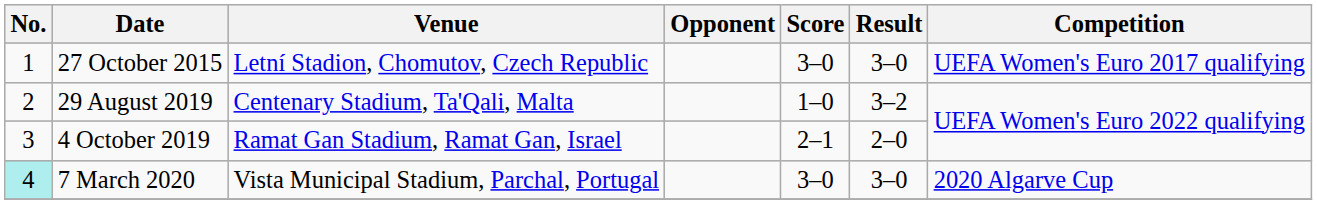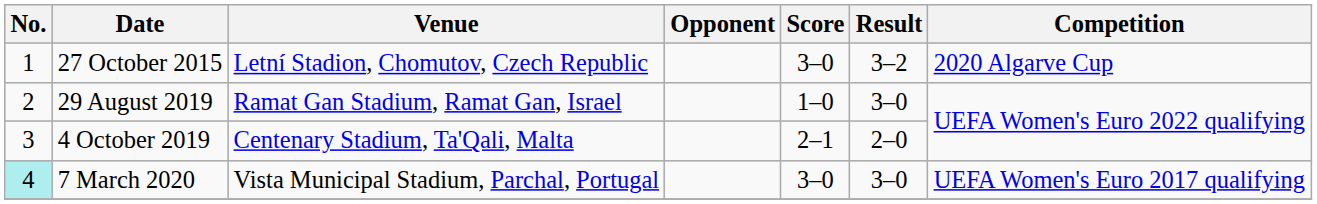27 October 2015 | Result: 3–0 -> 3–2
27 October 2015 | Competition: UEFA Women's Euro 2017 qualifying -> 2020 Algarve Cup
29 August 2019 | Venue: Centenary Stadium, Ta'Qali, Malta -> Ramat Gan Stadium, Ramat Gan, Israel
29 August 2019 | Result: 3–2 -> 3–0
4 October 2019 | Venue: Ramat Gan Stadium, Ramat Gan, Israel -> Centenary Stadium, Ta'Qali, Malta
7 March 2020 | Competition: 2020 Algarve Cup -> UEFA Women's Euro 2017 qualifying
